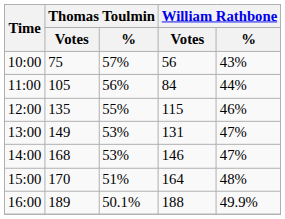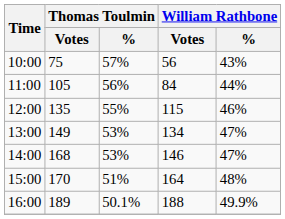13:00 | William Rathbone / Votes: 131 -> 134
